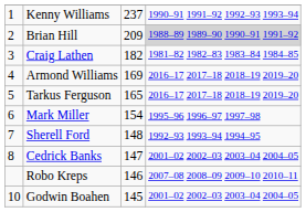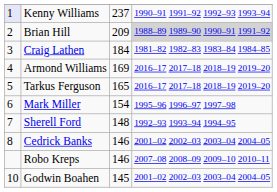Kenny Williams | column 1: no background -> lavender background
Craig Lathen | column 3: 182 -> 184
Cedrick Banks | column 3: 147 -> 146
